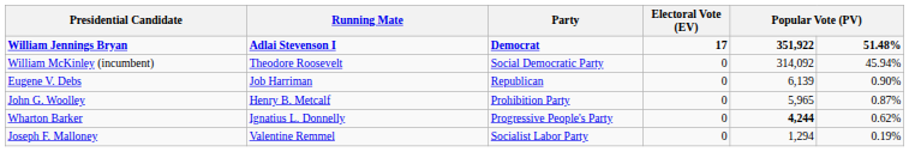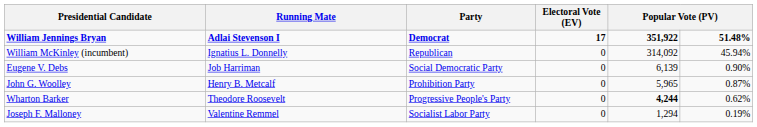William McKinley (incumbent) | Running Mate: Theodore Roosevelt -> Ignatius L. Donnelly
William McKinley (incumbent) | Party: Social Democratic Party -> Republican
Eugene V. Debs | Party: Republican -> Social Democratic Party
Wharton Barker | Running Mate: Ignatius L. Donnelly -> Theodore Roosevelt
